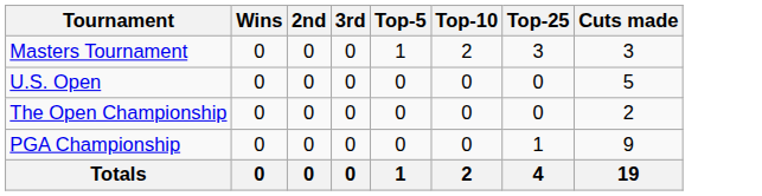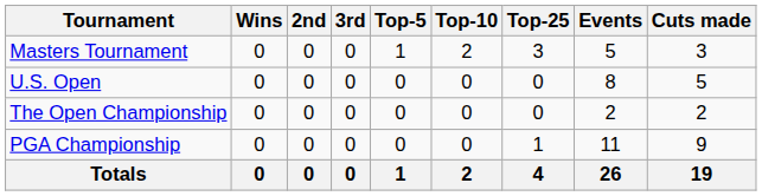+ column: Events | 5 | 8 | 2 | 11 | 26
